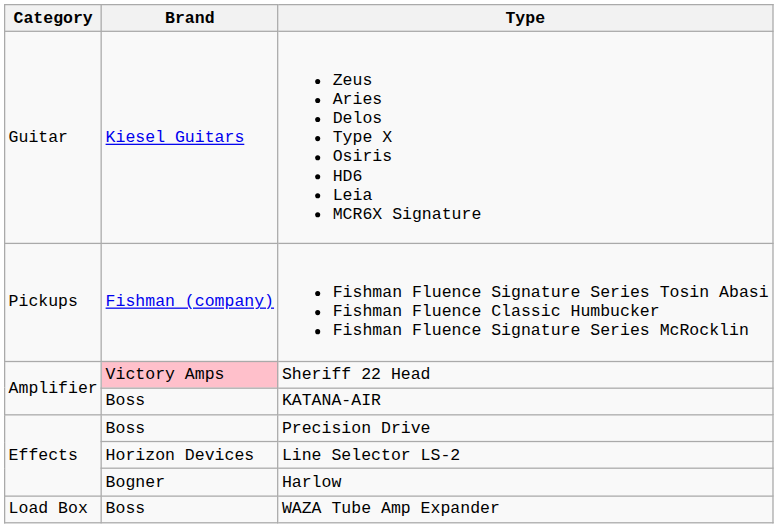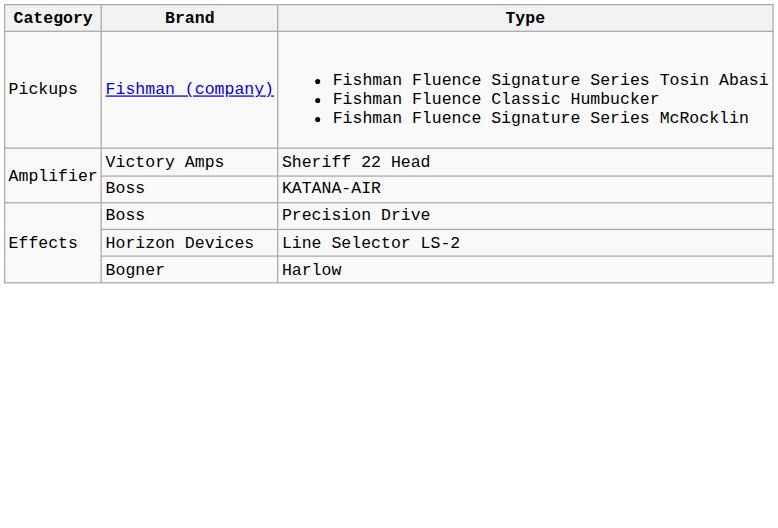- row: Guitar | Kiesel Guitars | Zeus Aries Delos Type X Osiris HD6 Leia MCR6X Signature
Sheriff 22 Head | Brand: pink background -> no background
- row: Load Box | Boss | WAZA Tube Amp Expander
